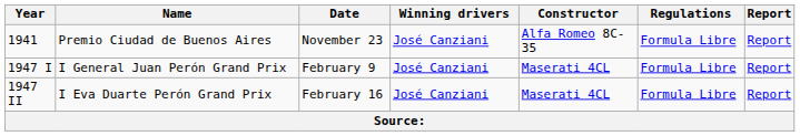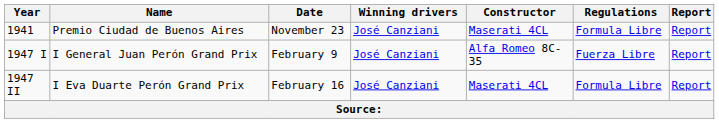Premio Ciudad de Buenos Aires | Constructor: Alfa Romeo 8C-35 -> Maserati 4CL
I General Juan Perón Grand Prix | Constructor: Maserati 4CL -> Alfa Romeo 8C-35
I General Juan Perón Grand Prix | Regulations: Formula Libre -> Fuerza Libre
